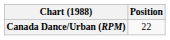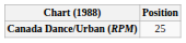Canada Dance/Urban (RPM) | Position: 22 -> 25
